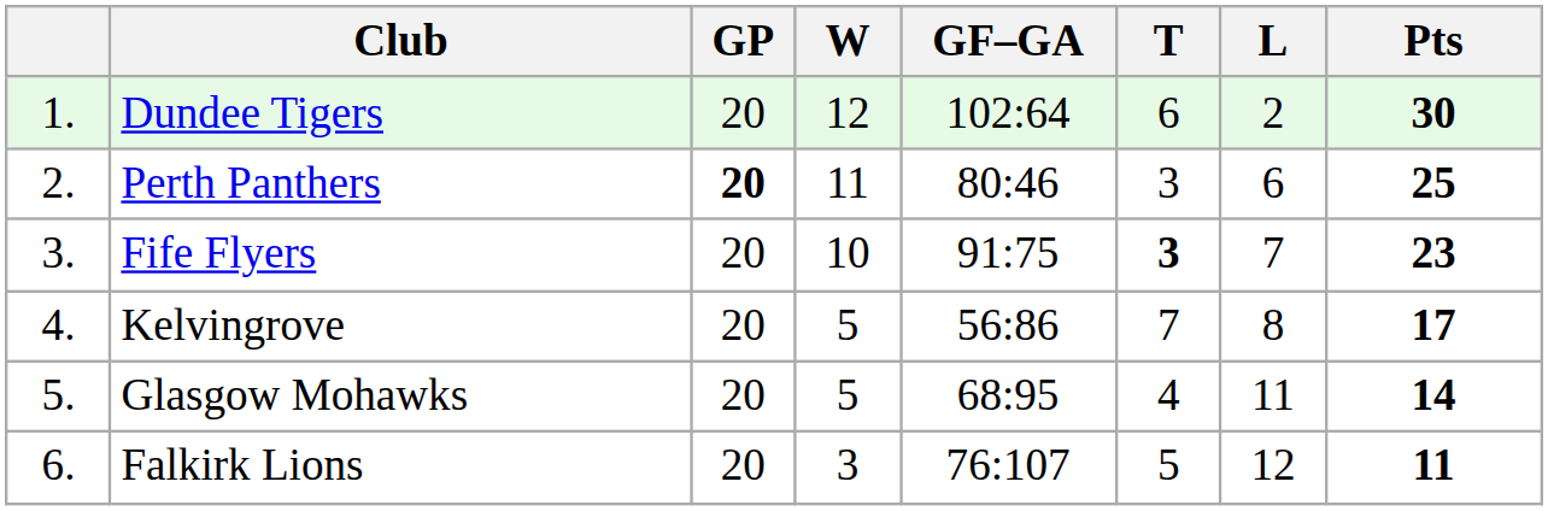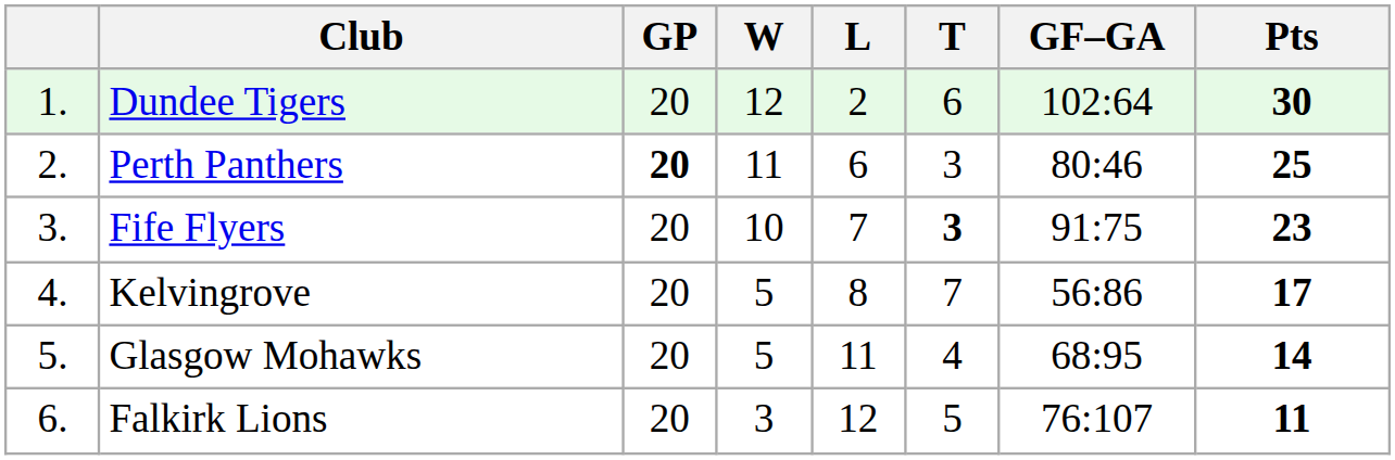columns swapped: L <-> GF–GA
